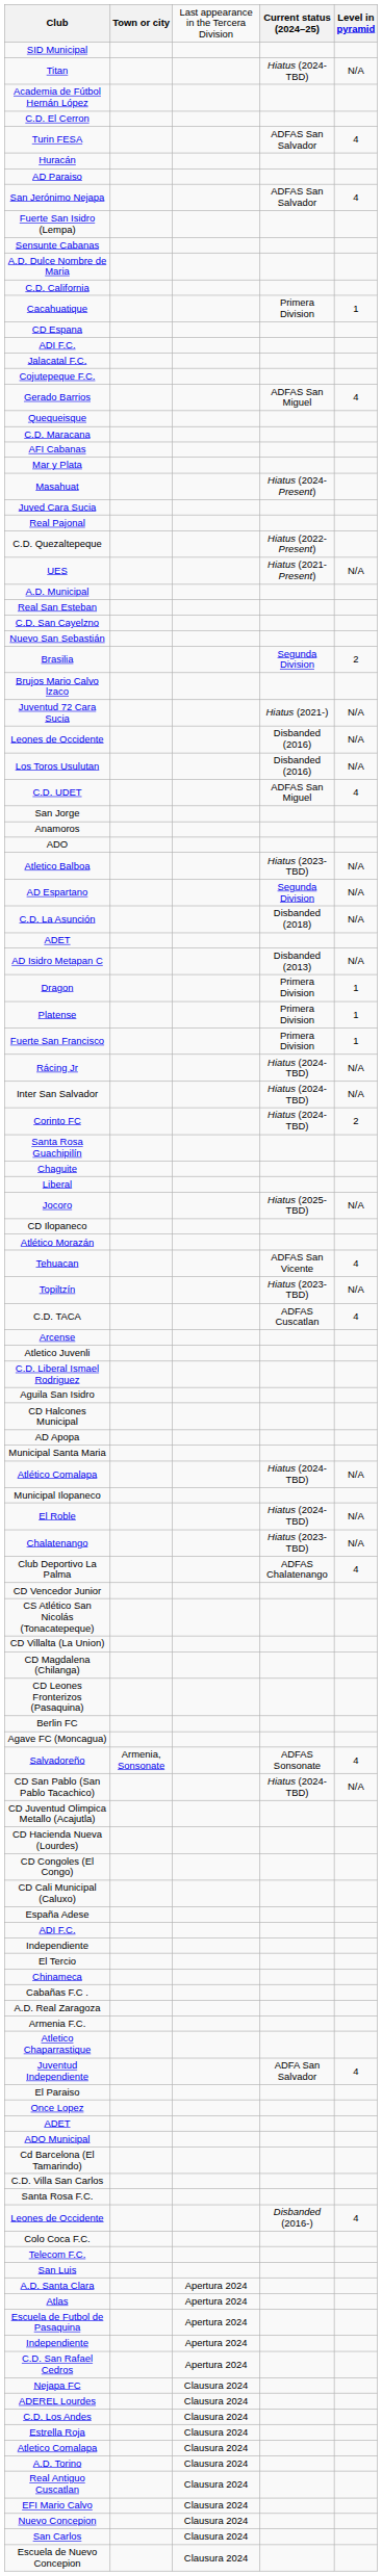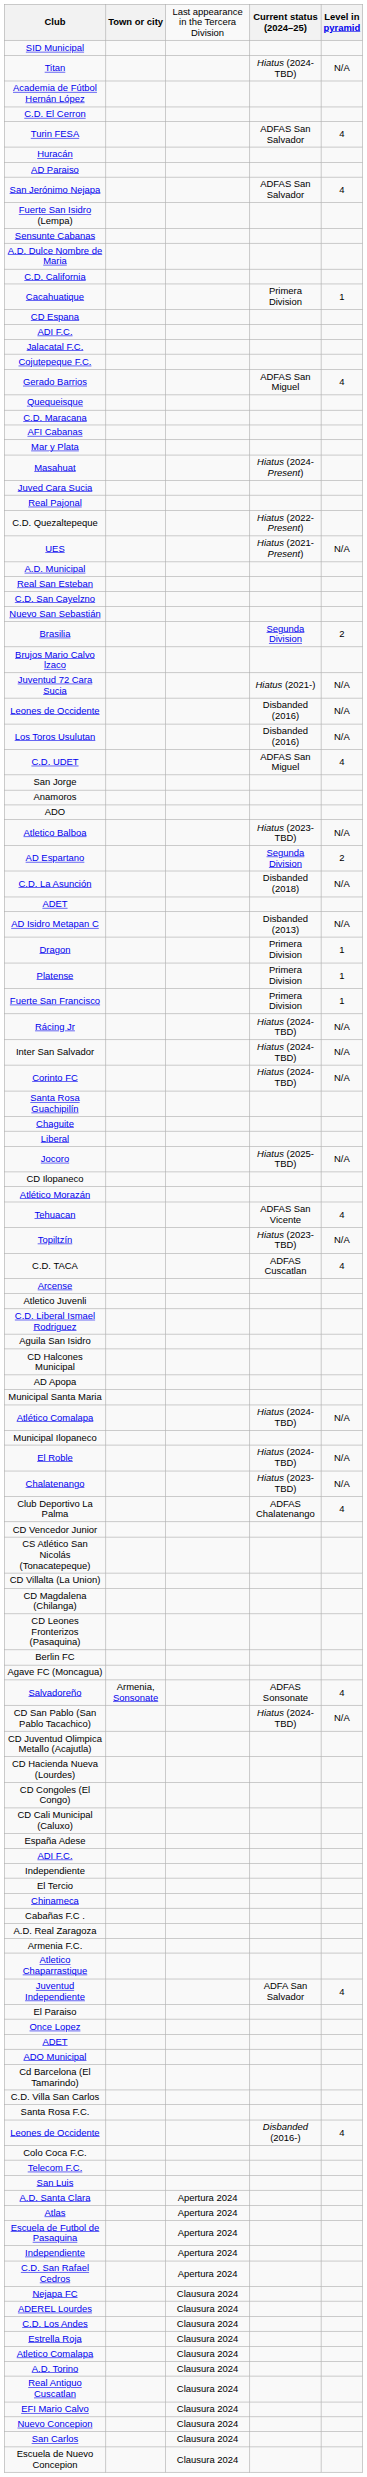AD Espartano | column 5: N/A -> 2
Corinto FC | column 5: 2 -> N/A
